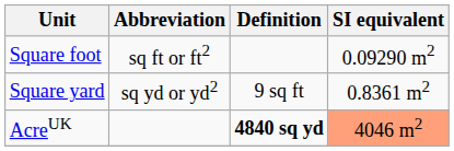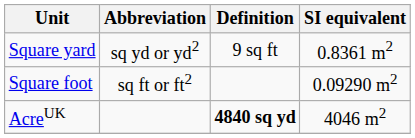rows swapped: Square foot <-> Square yard
AcreUK | SI equivalent: lightsalmon background -> no background
